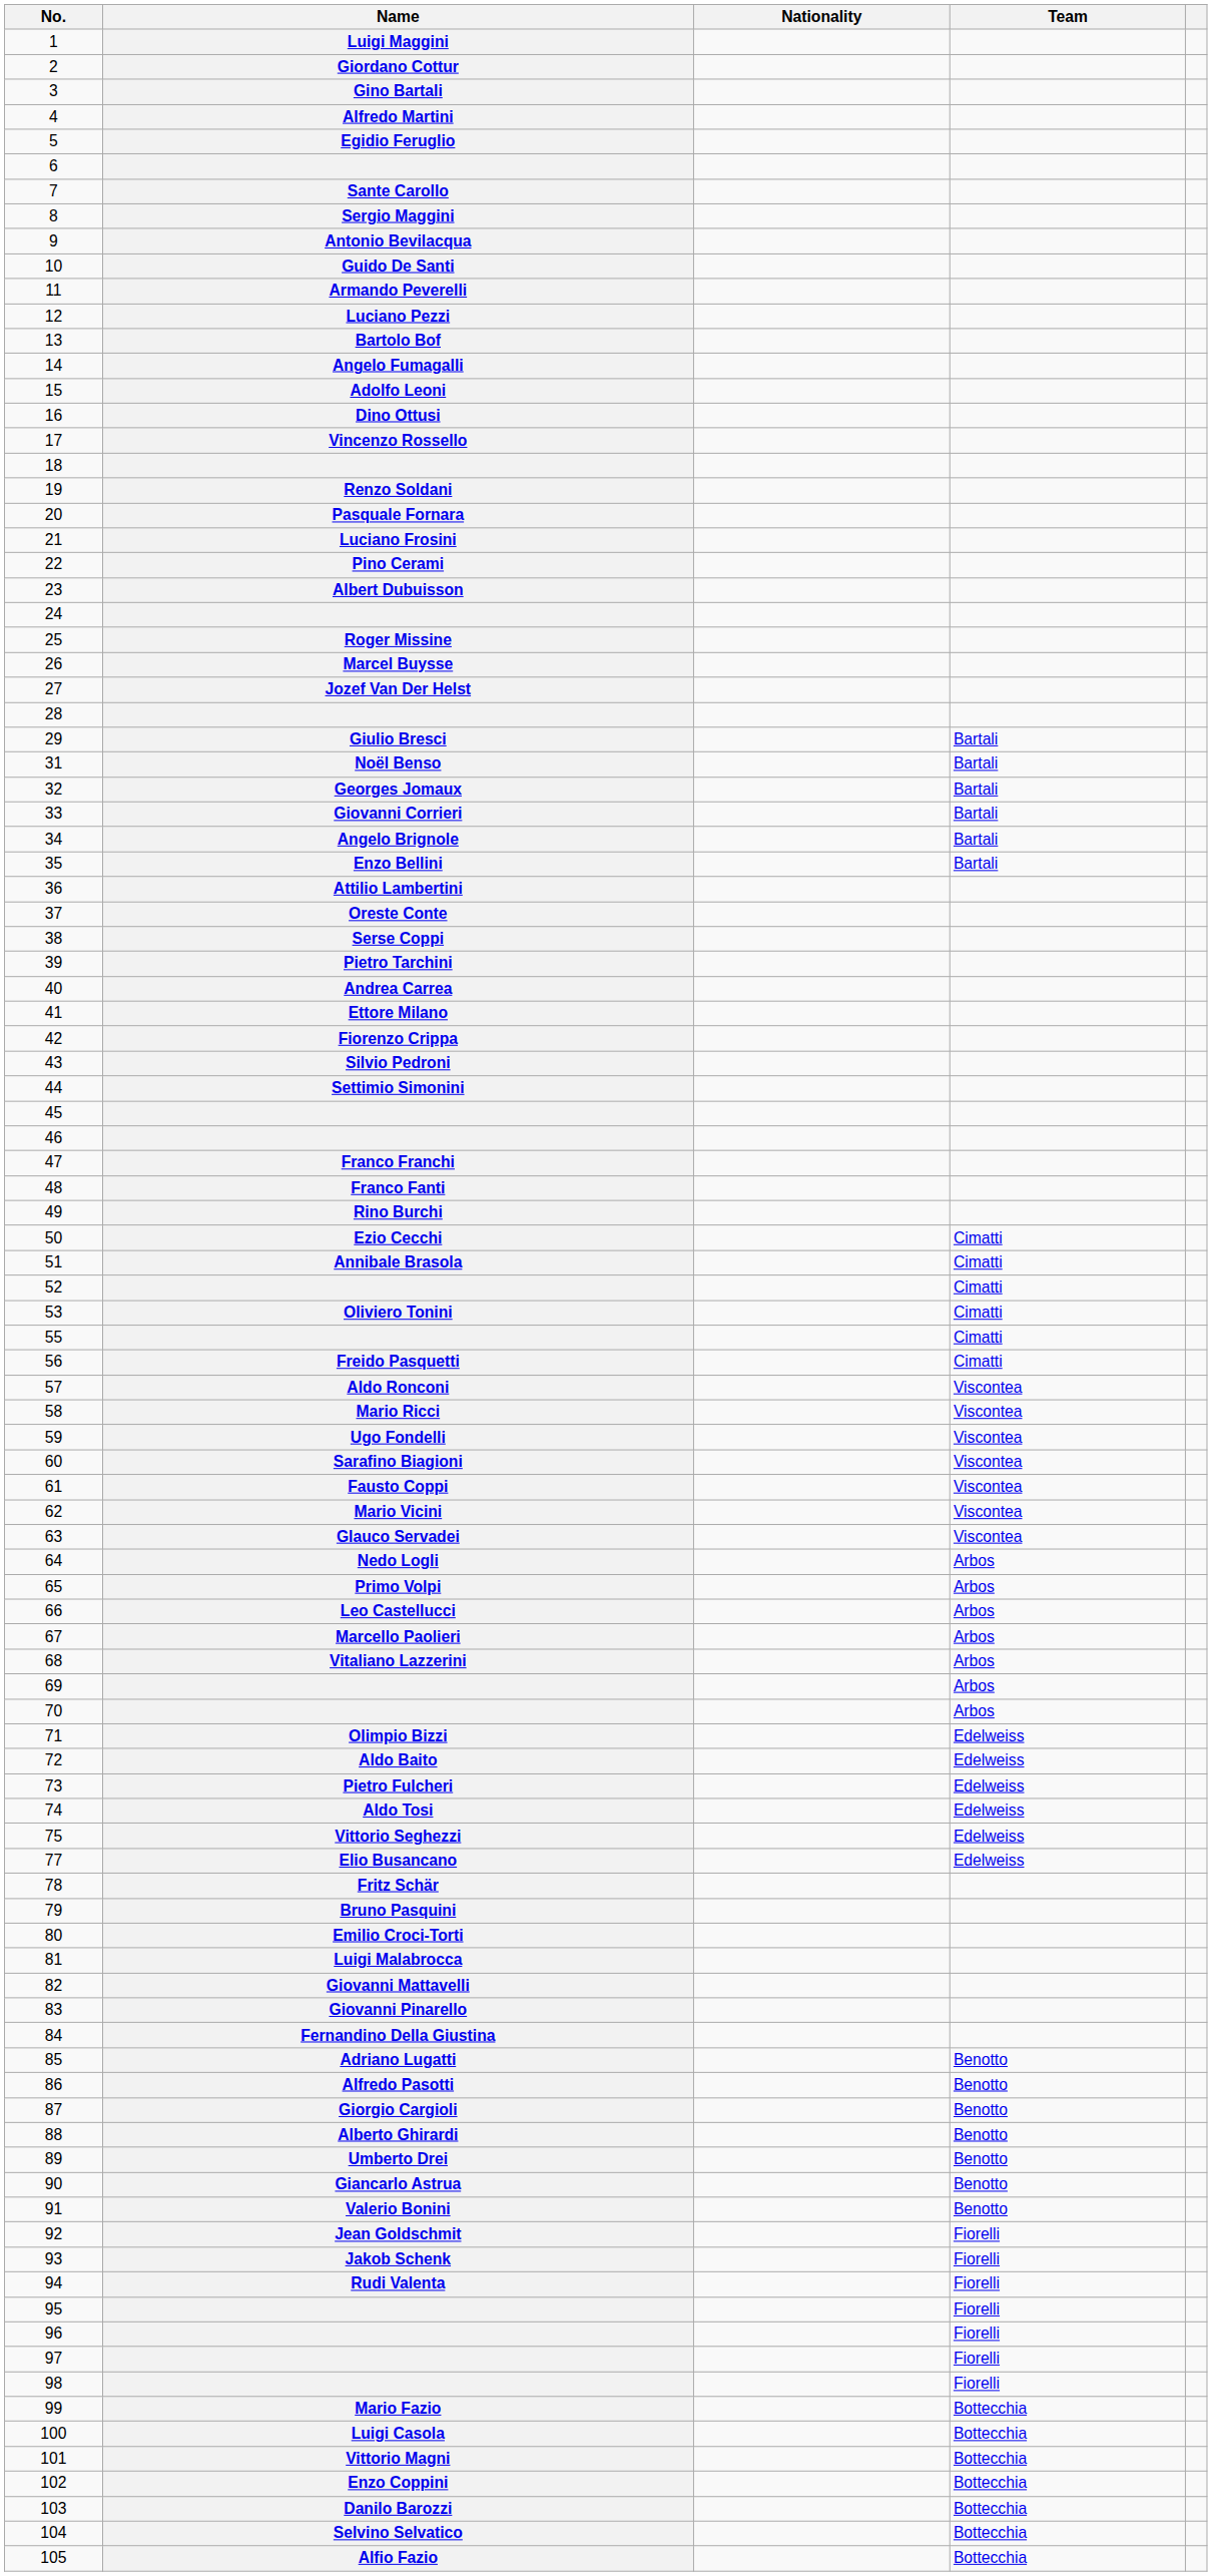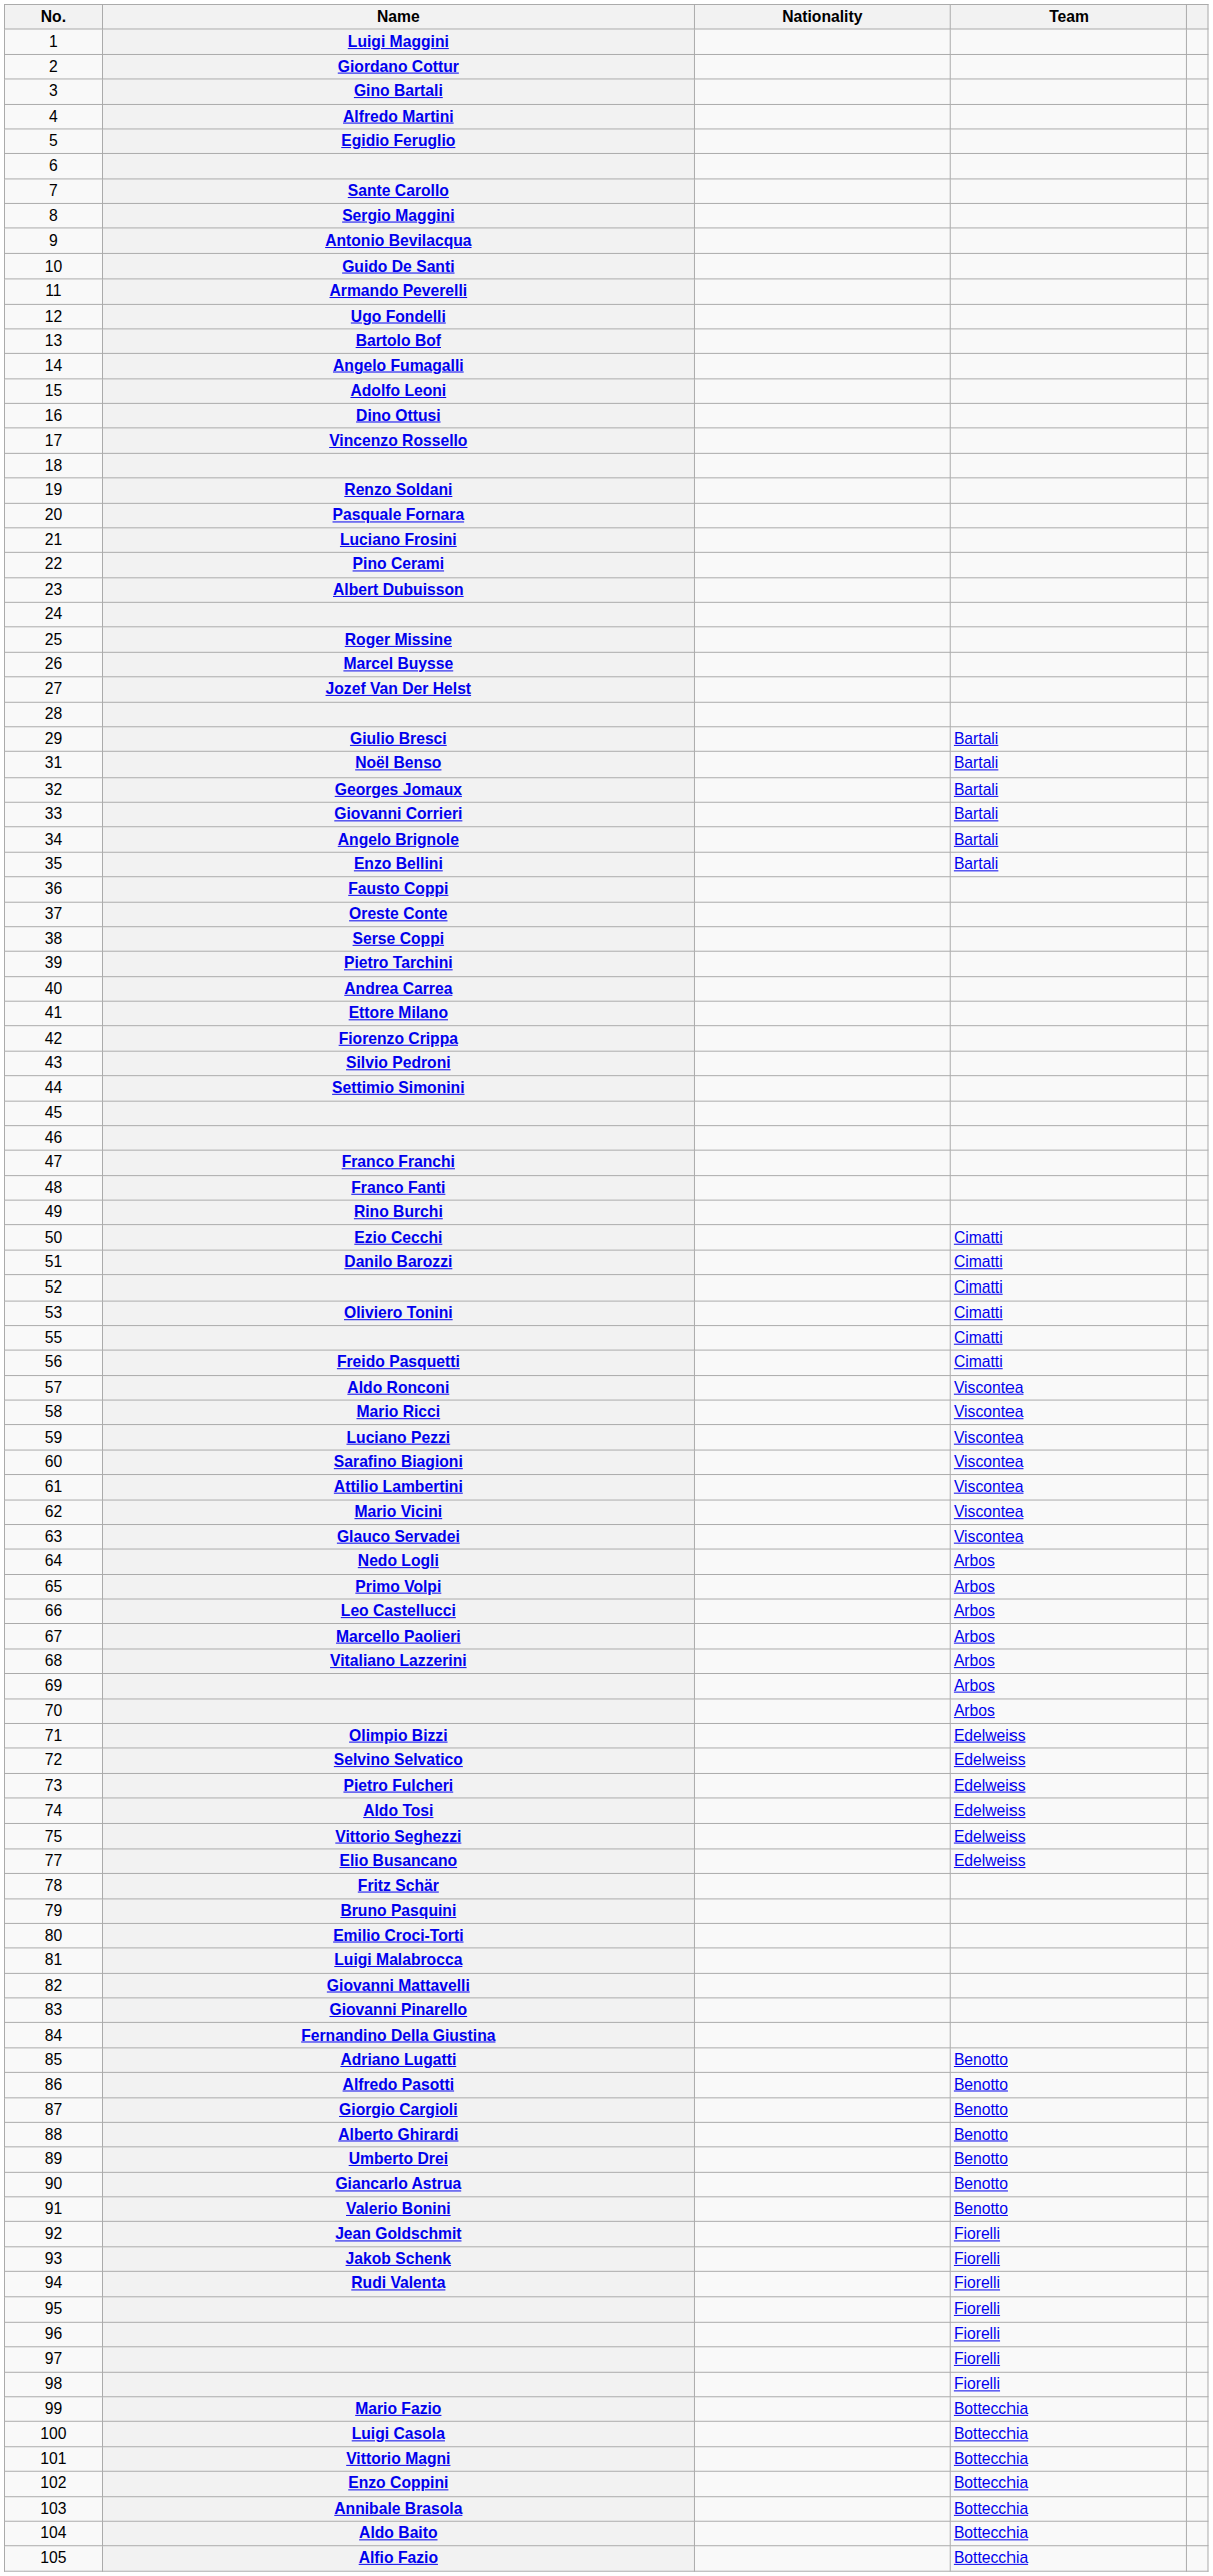12 | Name: Luciano Pezzi -> Ugo Fondelli
36 | Name: Attilio Lambertini -> Fausto Coppi
51 | Name: Annibale Brasola -> Danilo Barozzi
59 | Name: Ugo Fondelli -> Luciano Pezzi
61 | Name: Fausto Coppi -> Attilio Lambertini
72 | Name: Aldo Baito -> Selvino Selvatico
103 | Name: Danilo Barozzi -> Annibale Brasola
104 | Name: Selvino Selvatico -> Aldo Baito
